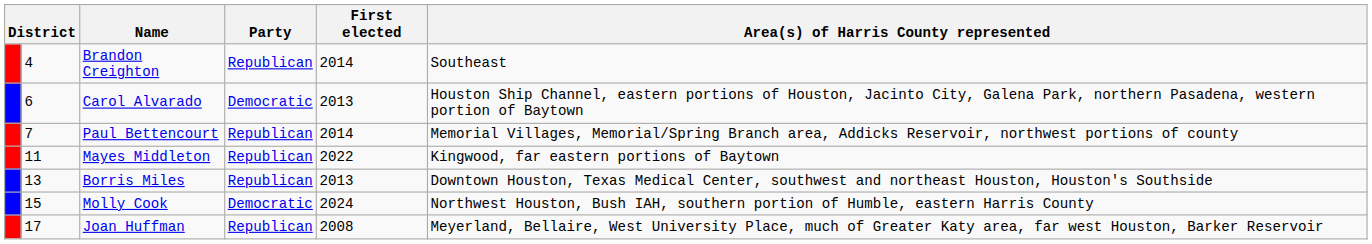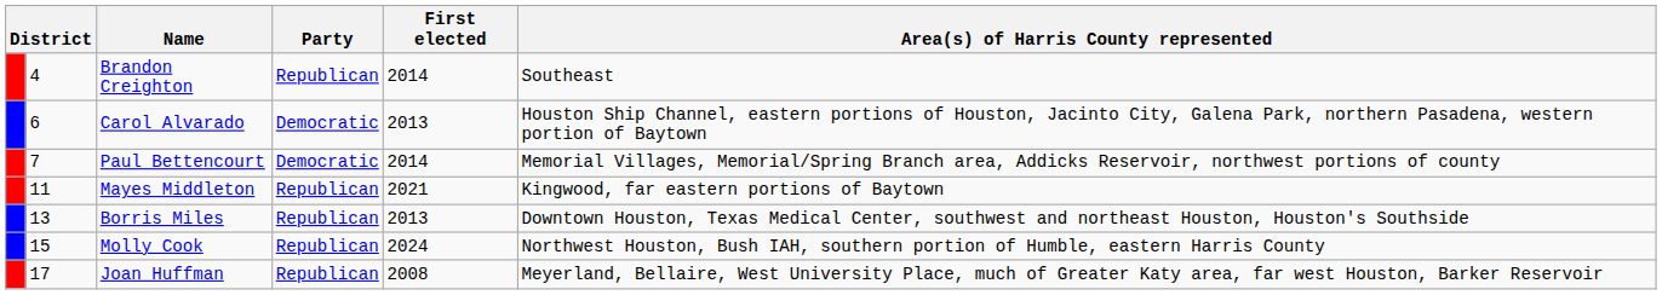Paul Bettencourt | Party: Republican -> Democratic
Mayes Middleton | First elected: 2022 -> 2021
Molly Cook | Party: Democratic -> Republican
